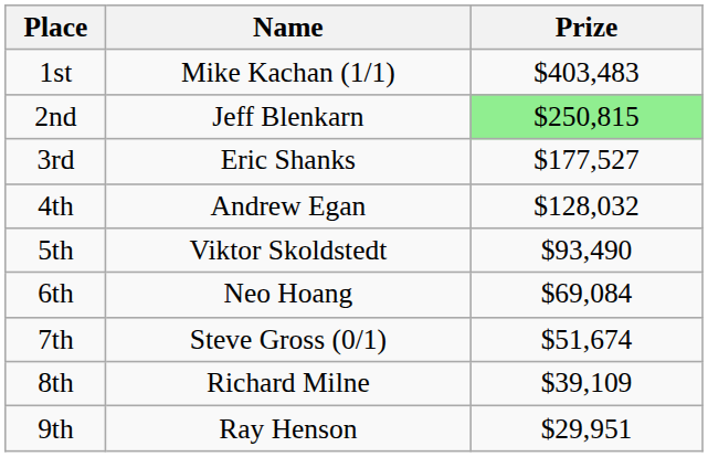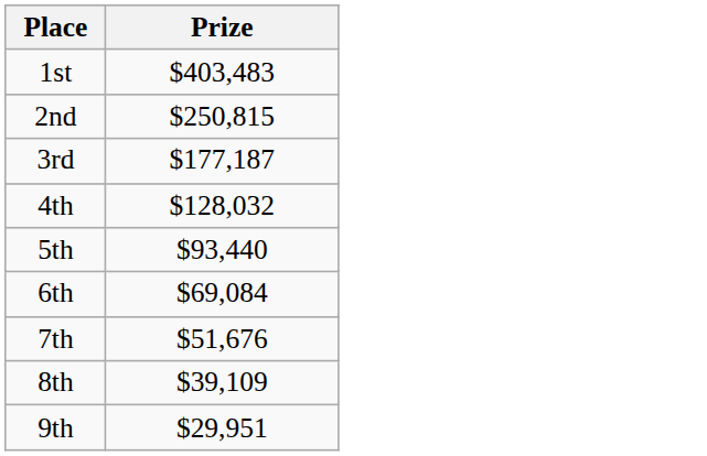- column: Name | Mike Kachan (1/1) | Jeff Blenkarn | Eric Shanks | Andrew Egan | Viktor Skoldstedt | Neo Hoang | Steve Gross (0/1) | Richard Milne | Ray Henson
2nd | Prize: lightgreen background -> no background
3rd | Prize: $177,527 -> $177,187
5th | Prize: $93,490 -> $93,440
7th | Prize: $51,674 -> $51,676
